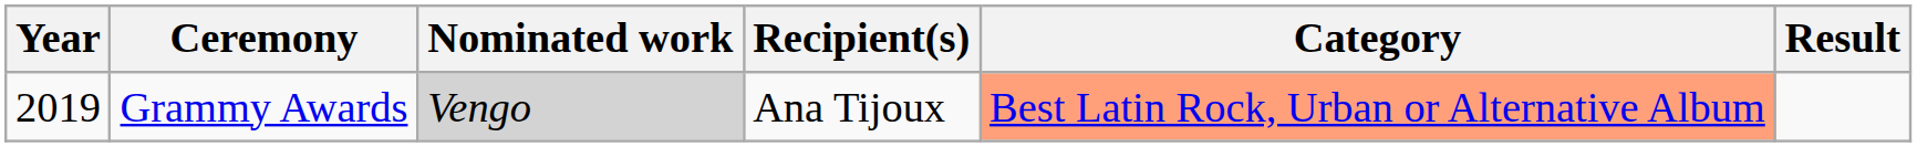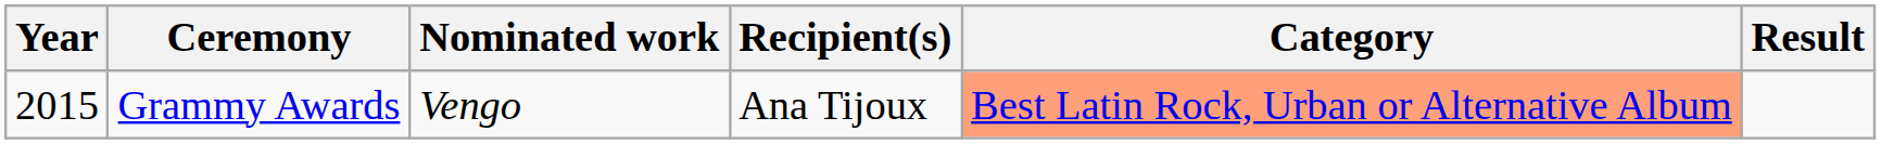Grammy Awards | Year: 2019 -> 2015
Grammy Awards | Nominated work: lightgrey background -> no background
